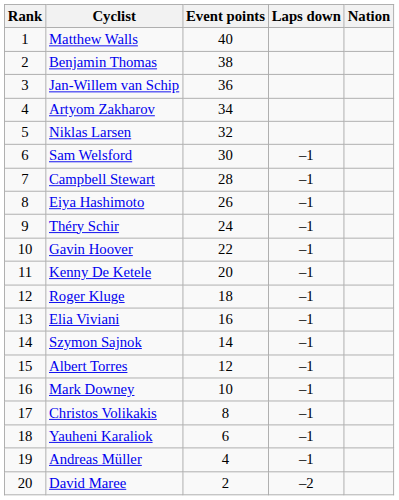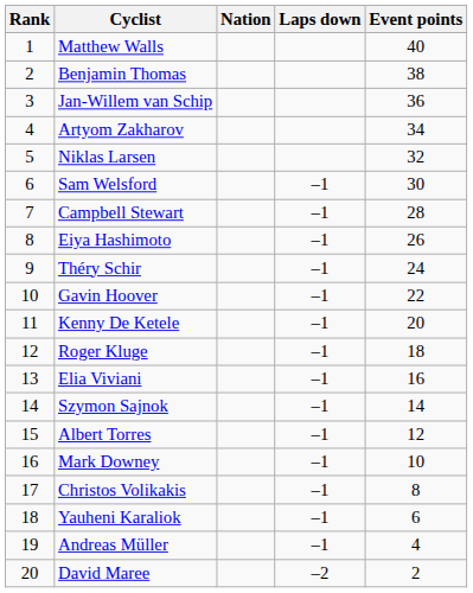columns swapped: Nation <-> Event points
